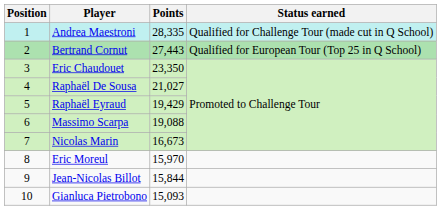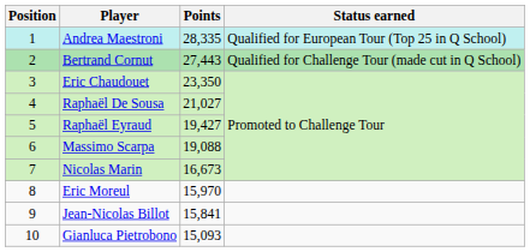Andrea Maestroni | Status earned: Qualified for Challenge Tour (made cut in Q School) -> Qualified for European Tour (Top 25 in Q School)
Bertrand Cornut | Status earned: Qualified for European Tour (Top 25 in Q School) -> Qualified for Challenge Tour (made cut in Q School)
Raphaël Eyraud | Points: 19,429 -> 19,427
Jean-Nicolas Billot | Points: 15,844 -> 15,841
